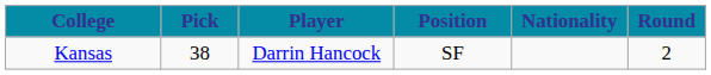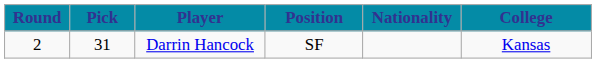columns swapped: Round <-> College
Darrin Hancock | Pick: 38 -> 31
